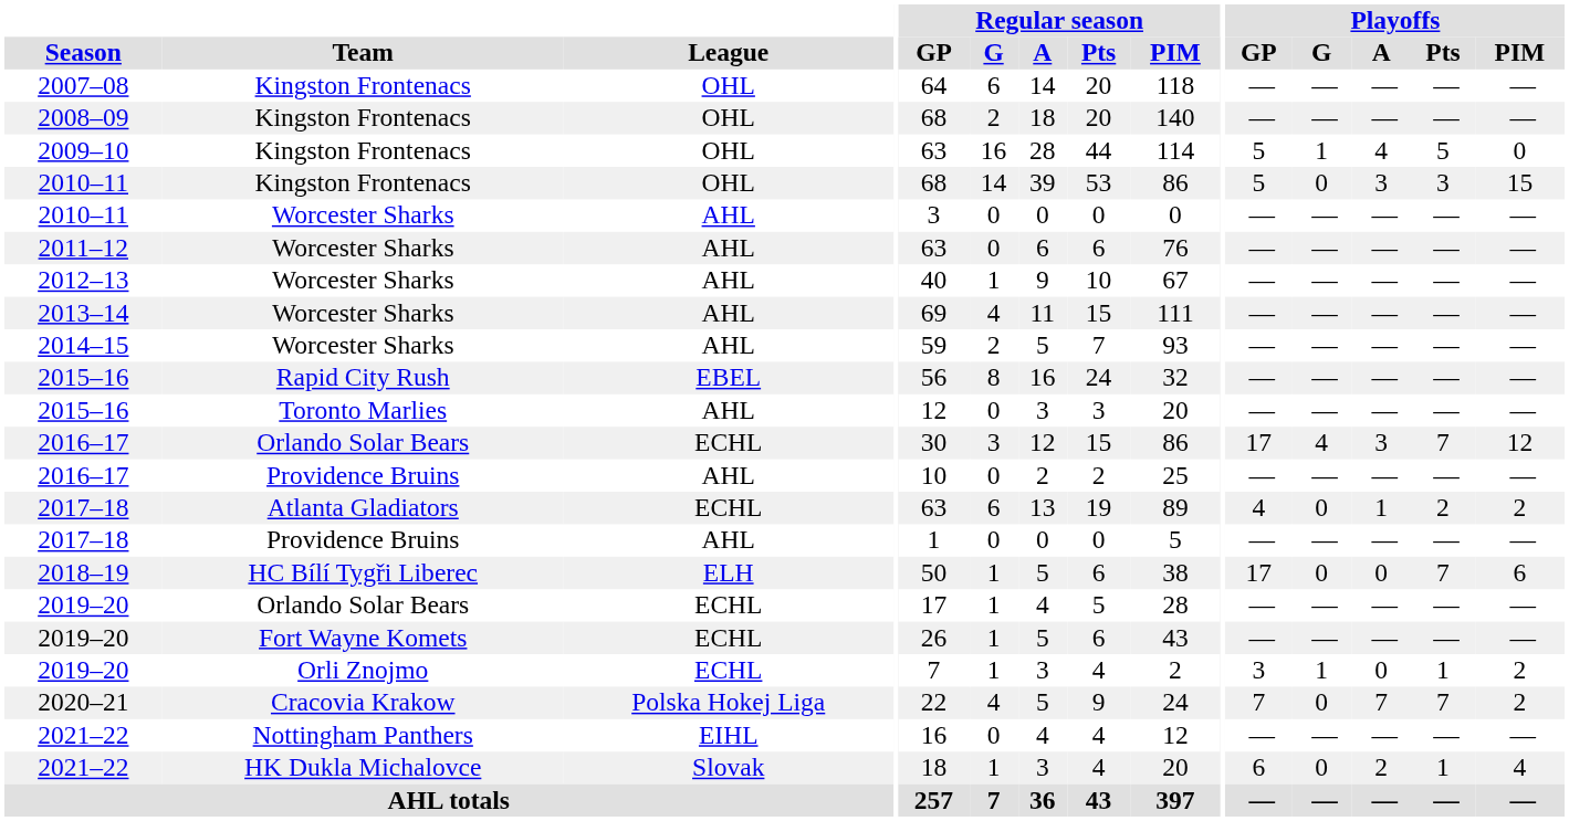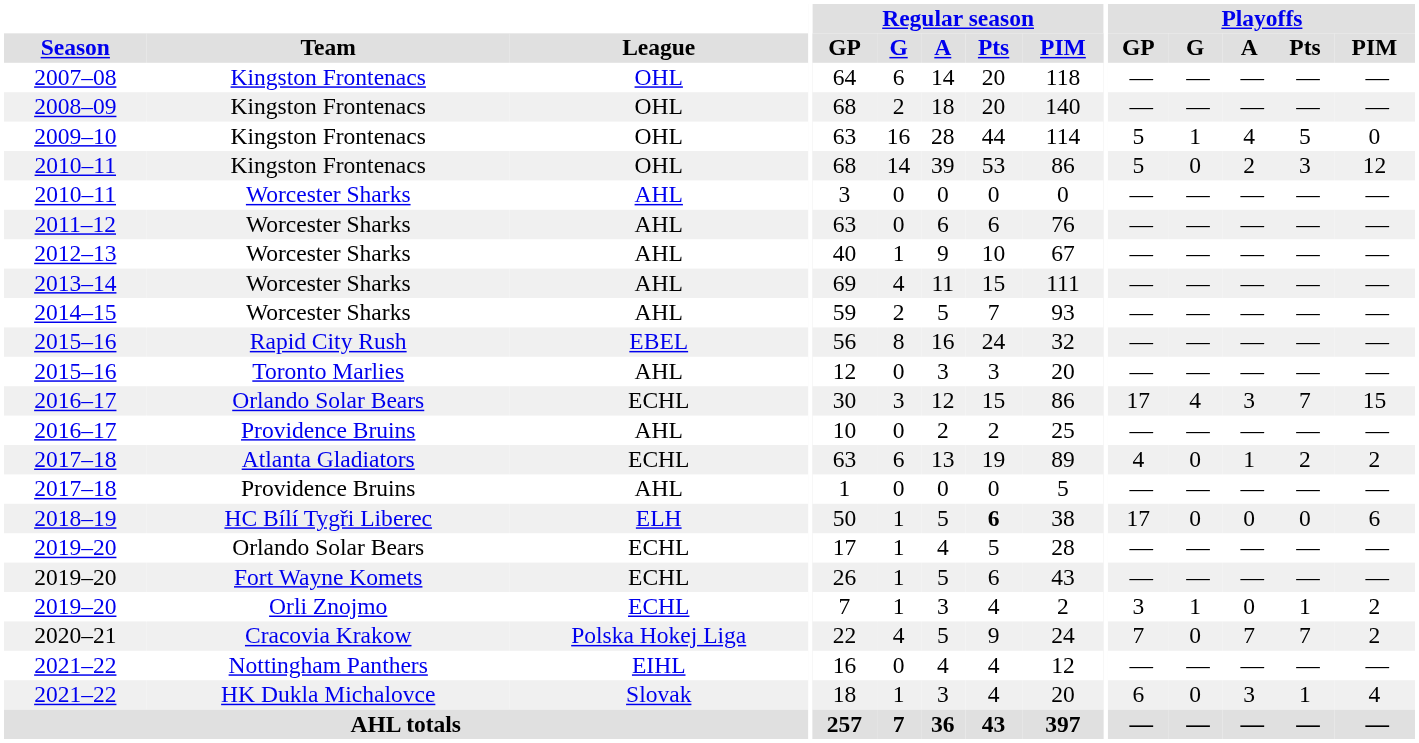2010–11 / Kingston Frontenacs | Playoffs / A: 3 -> 2
2010–11 / Kingston Frontenacs | Playoffs / PIM: 15 -> 12
2016–17 / Orlando Solar Bears | Playoffs / PIM: 12 -> 15
2018–19 | Regular season / Pts: normal -> bold
2018–19 | Playoffs / Pts: 7 -> 0
2021–22 / HK Dukla Michalovce | Playoffs / A: 2 -> 3
